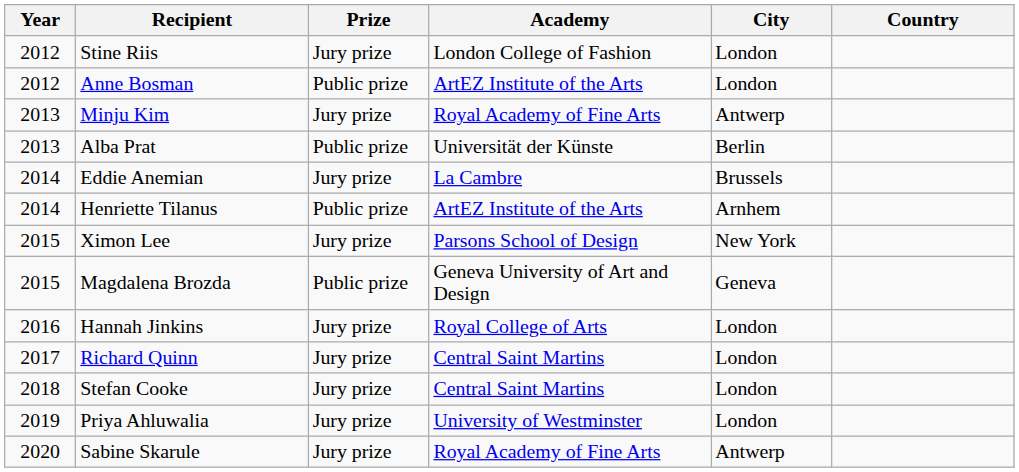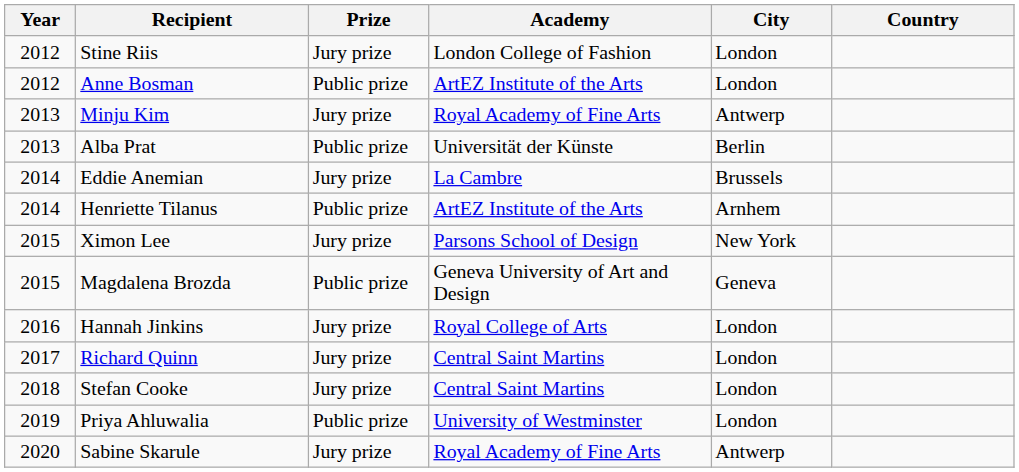Priya Ahluwalia | Prize: Jury prize -> Public prize
